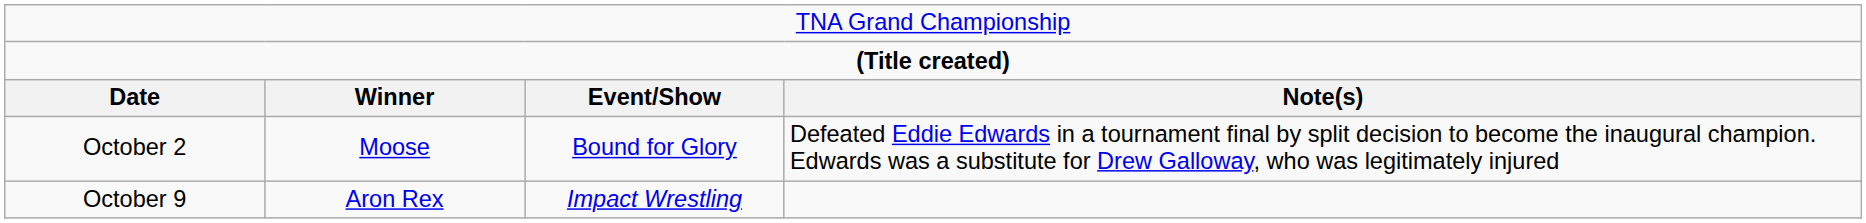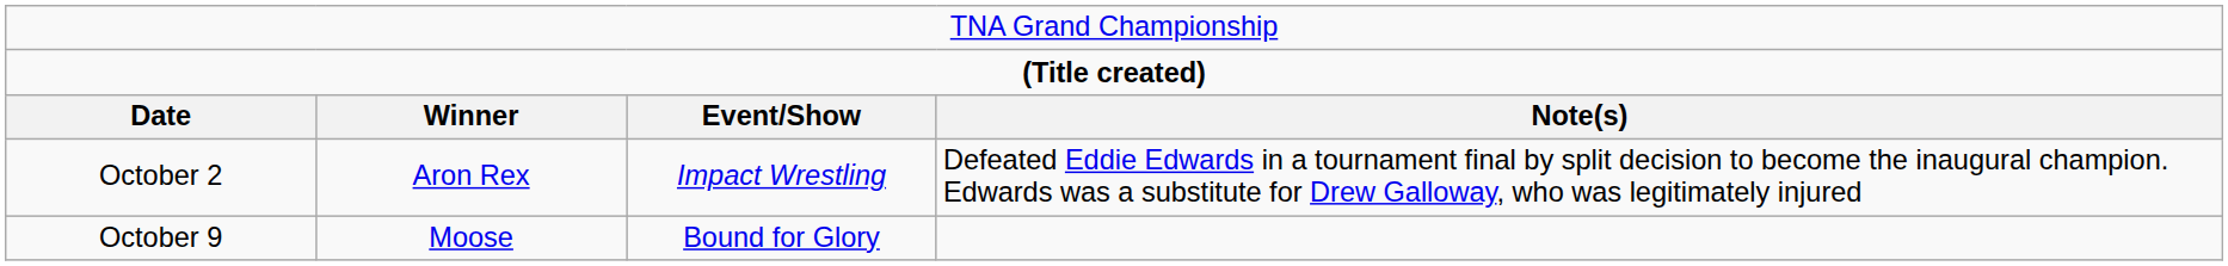October 2 | column 2: Moose -> Aron Rex
October 2 | column 3: Bound for Glory -> Impact Wrestling
October 9 | column 2: Aron Rex -> Moose
October 9 | column 3: Impact Wrestling -> Bound for Glory
